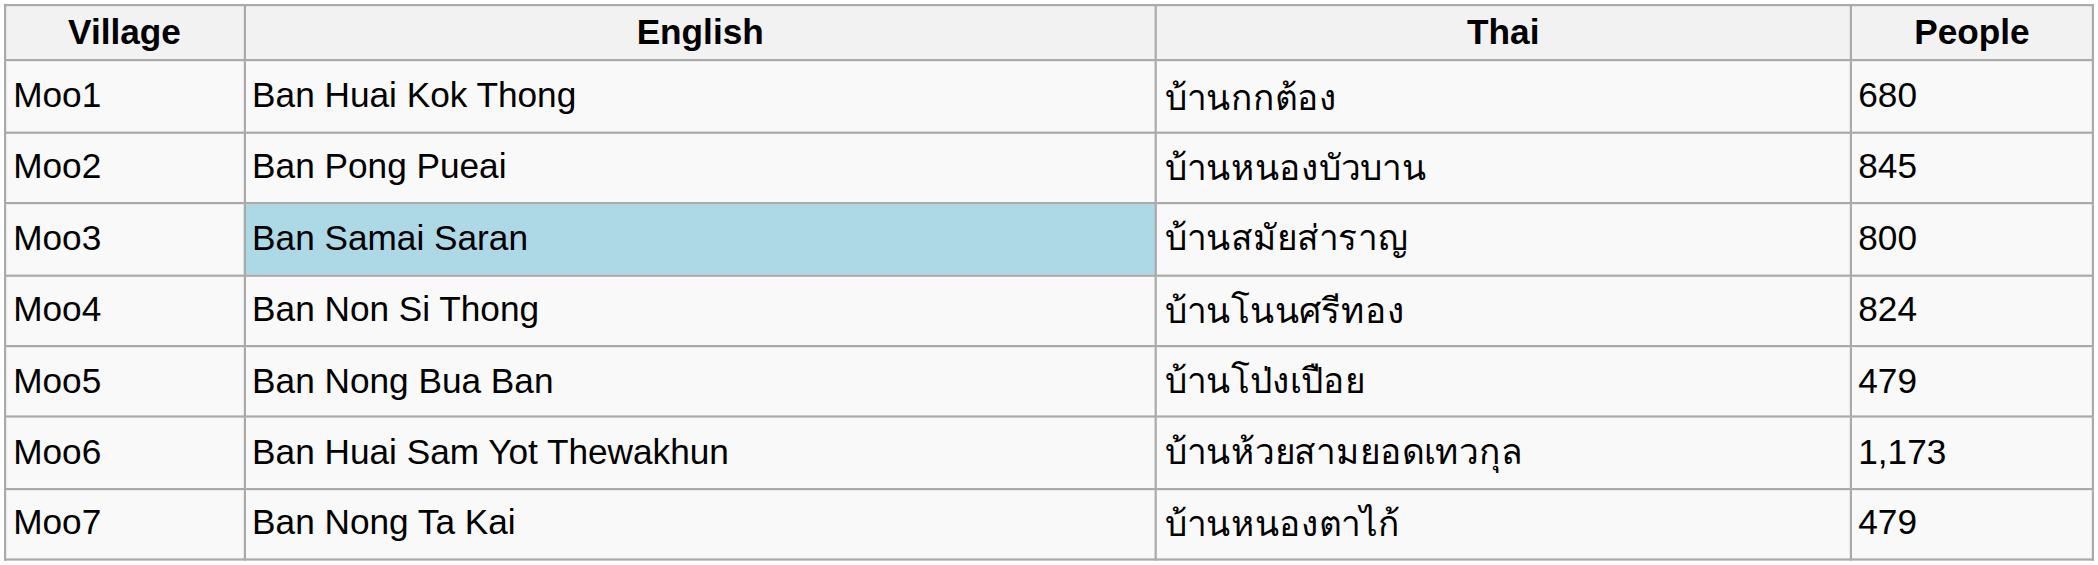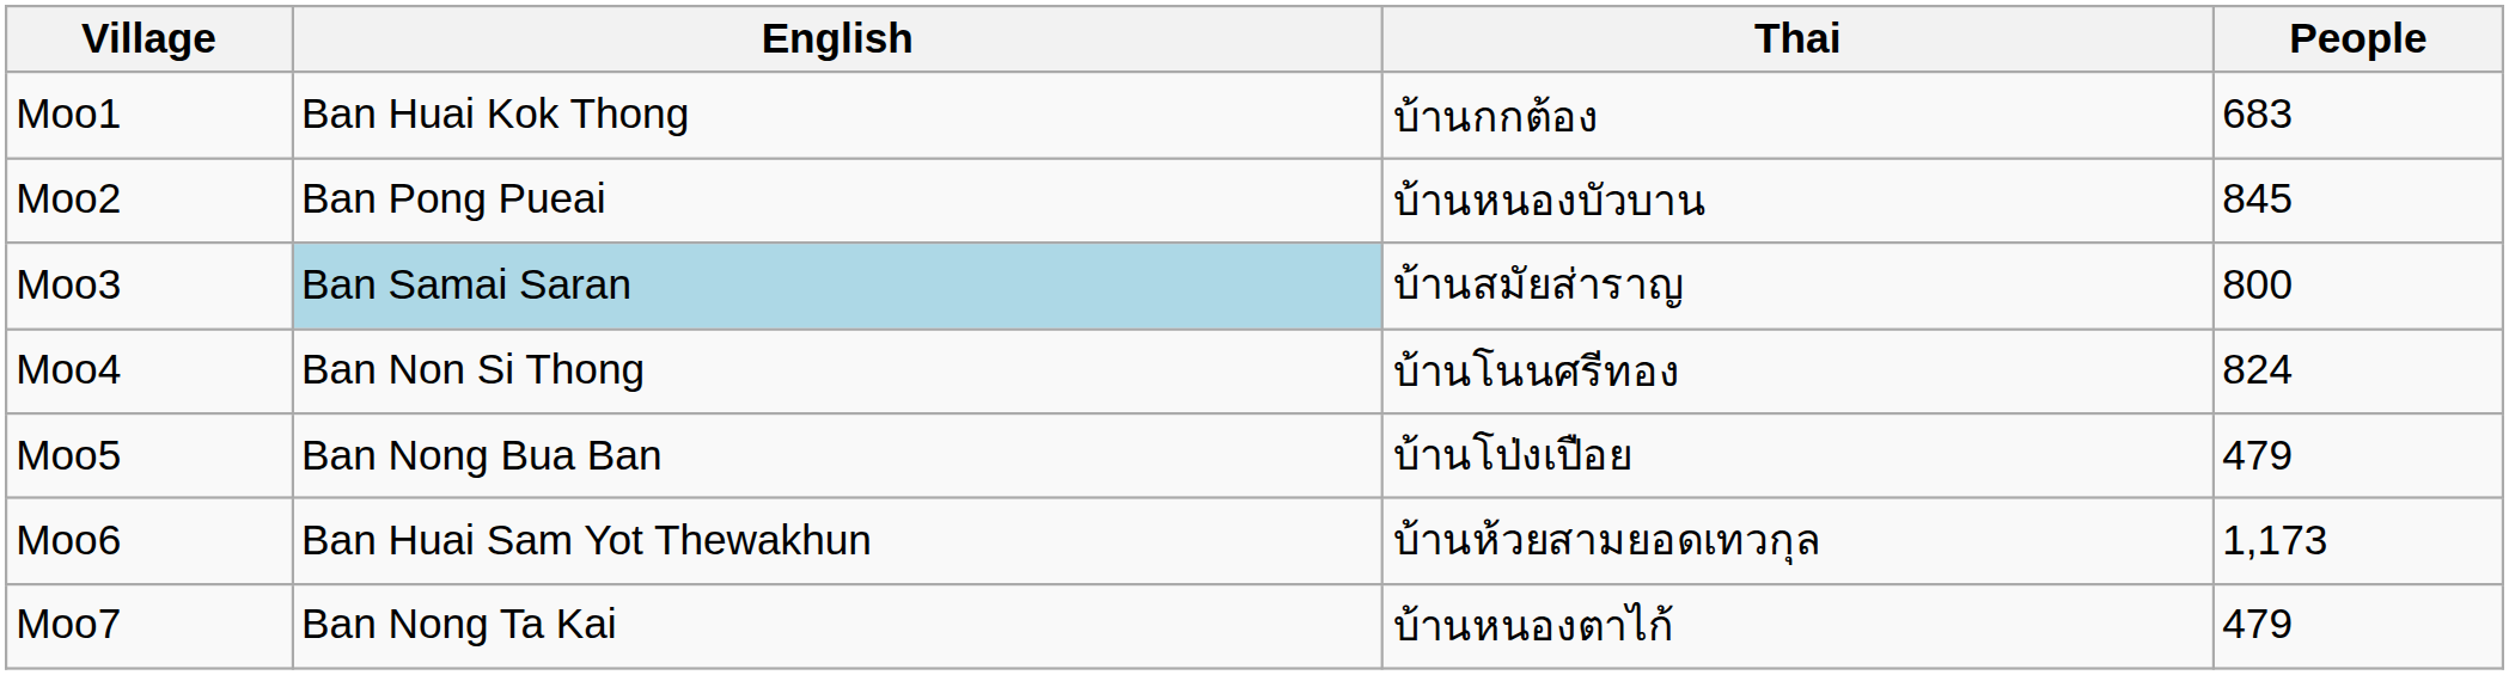Moo1 | People: 680 -> 683
